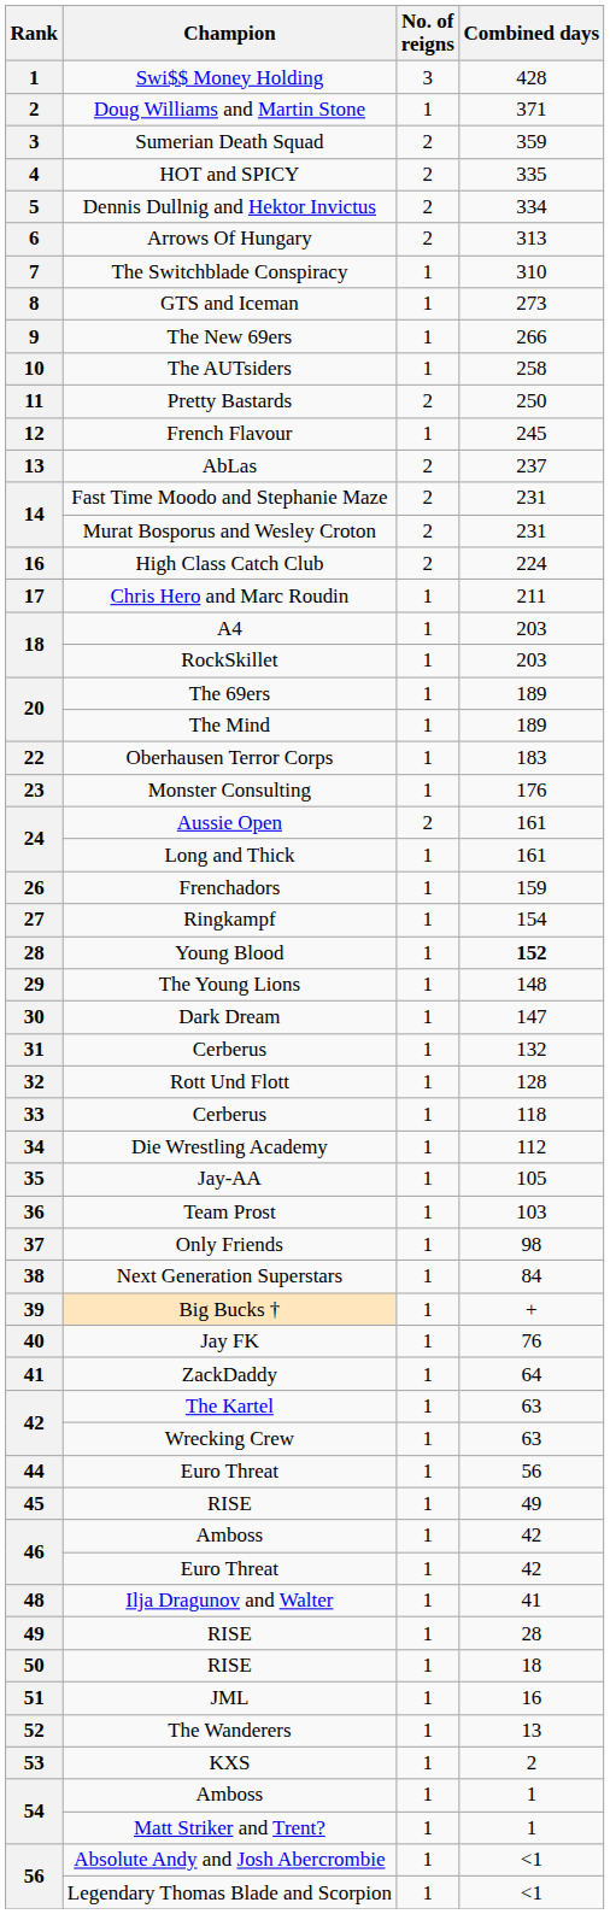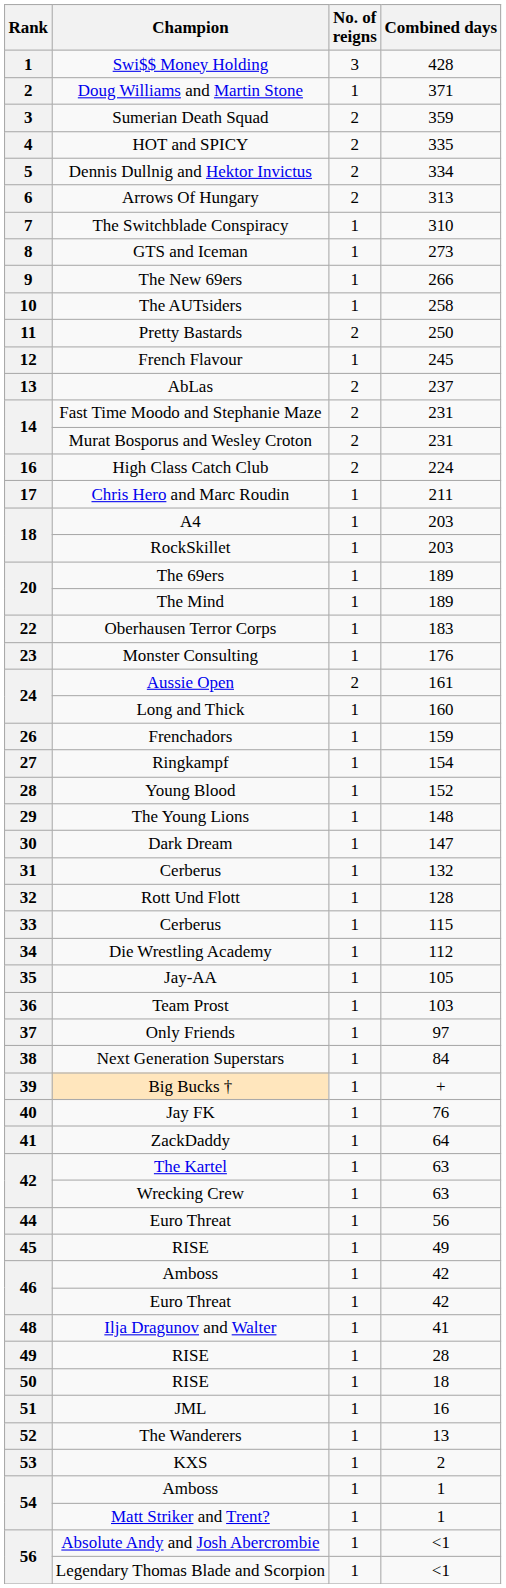Long and Thick | Combined days: 161 -> 160
Young Blood | Combined days: bold -> normal
33 / Cerberus | Combined days: 118 -> 115
Only Friends | Combined days: 98 -> 97
